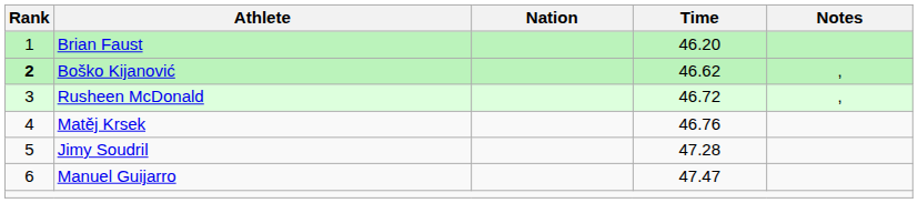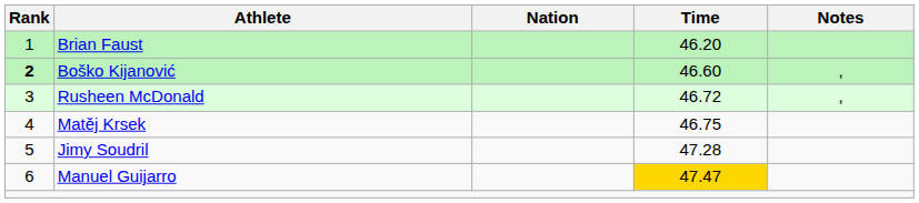Boško Kijanović | Time: 46.62 -> 46.60
Matěj Krsek | Time: 46.76 -> 46.75
Manuel Guijarro | Time: no background -> gold background
